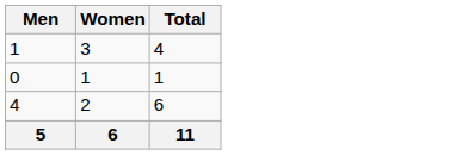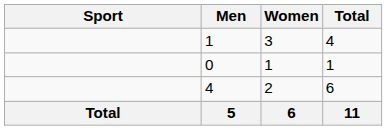+ column: Sport | Total
